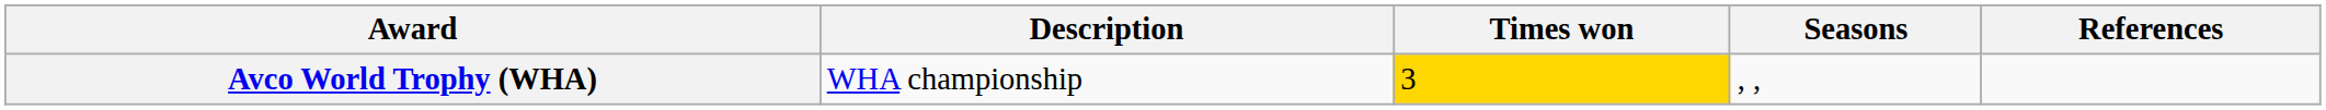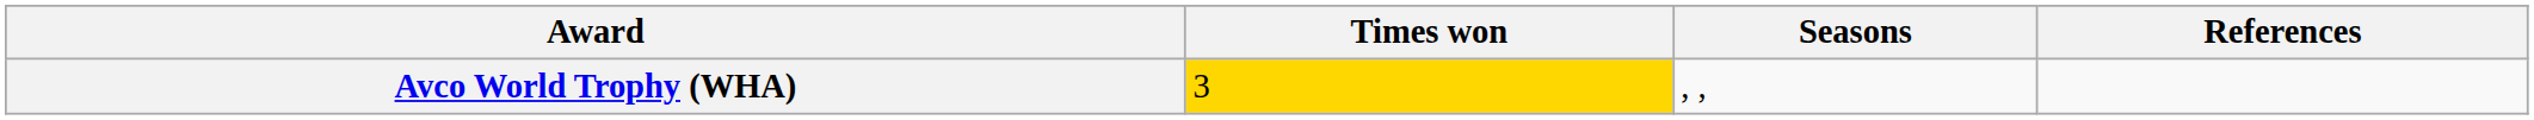- column: Description | WHA championship
